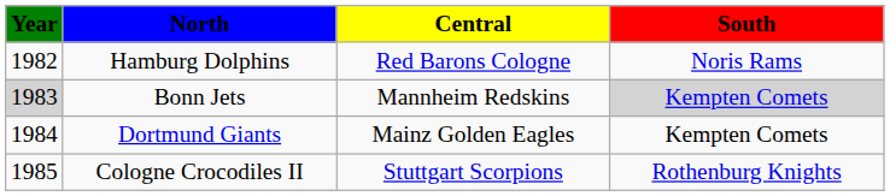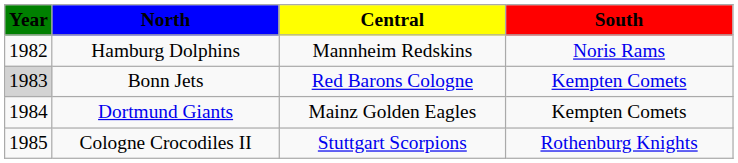Hamburg Dolphins | column 3: Red Barons Cologne -> Mannheim Redskins
Bonn Jets | column 3: Mannheim Redskins -> Red Barons Cologne
Bonn Jets | column 4: lightgrey background -> no background
